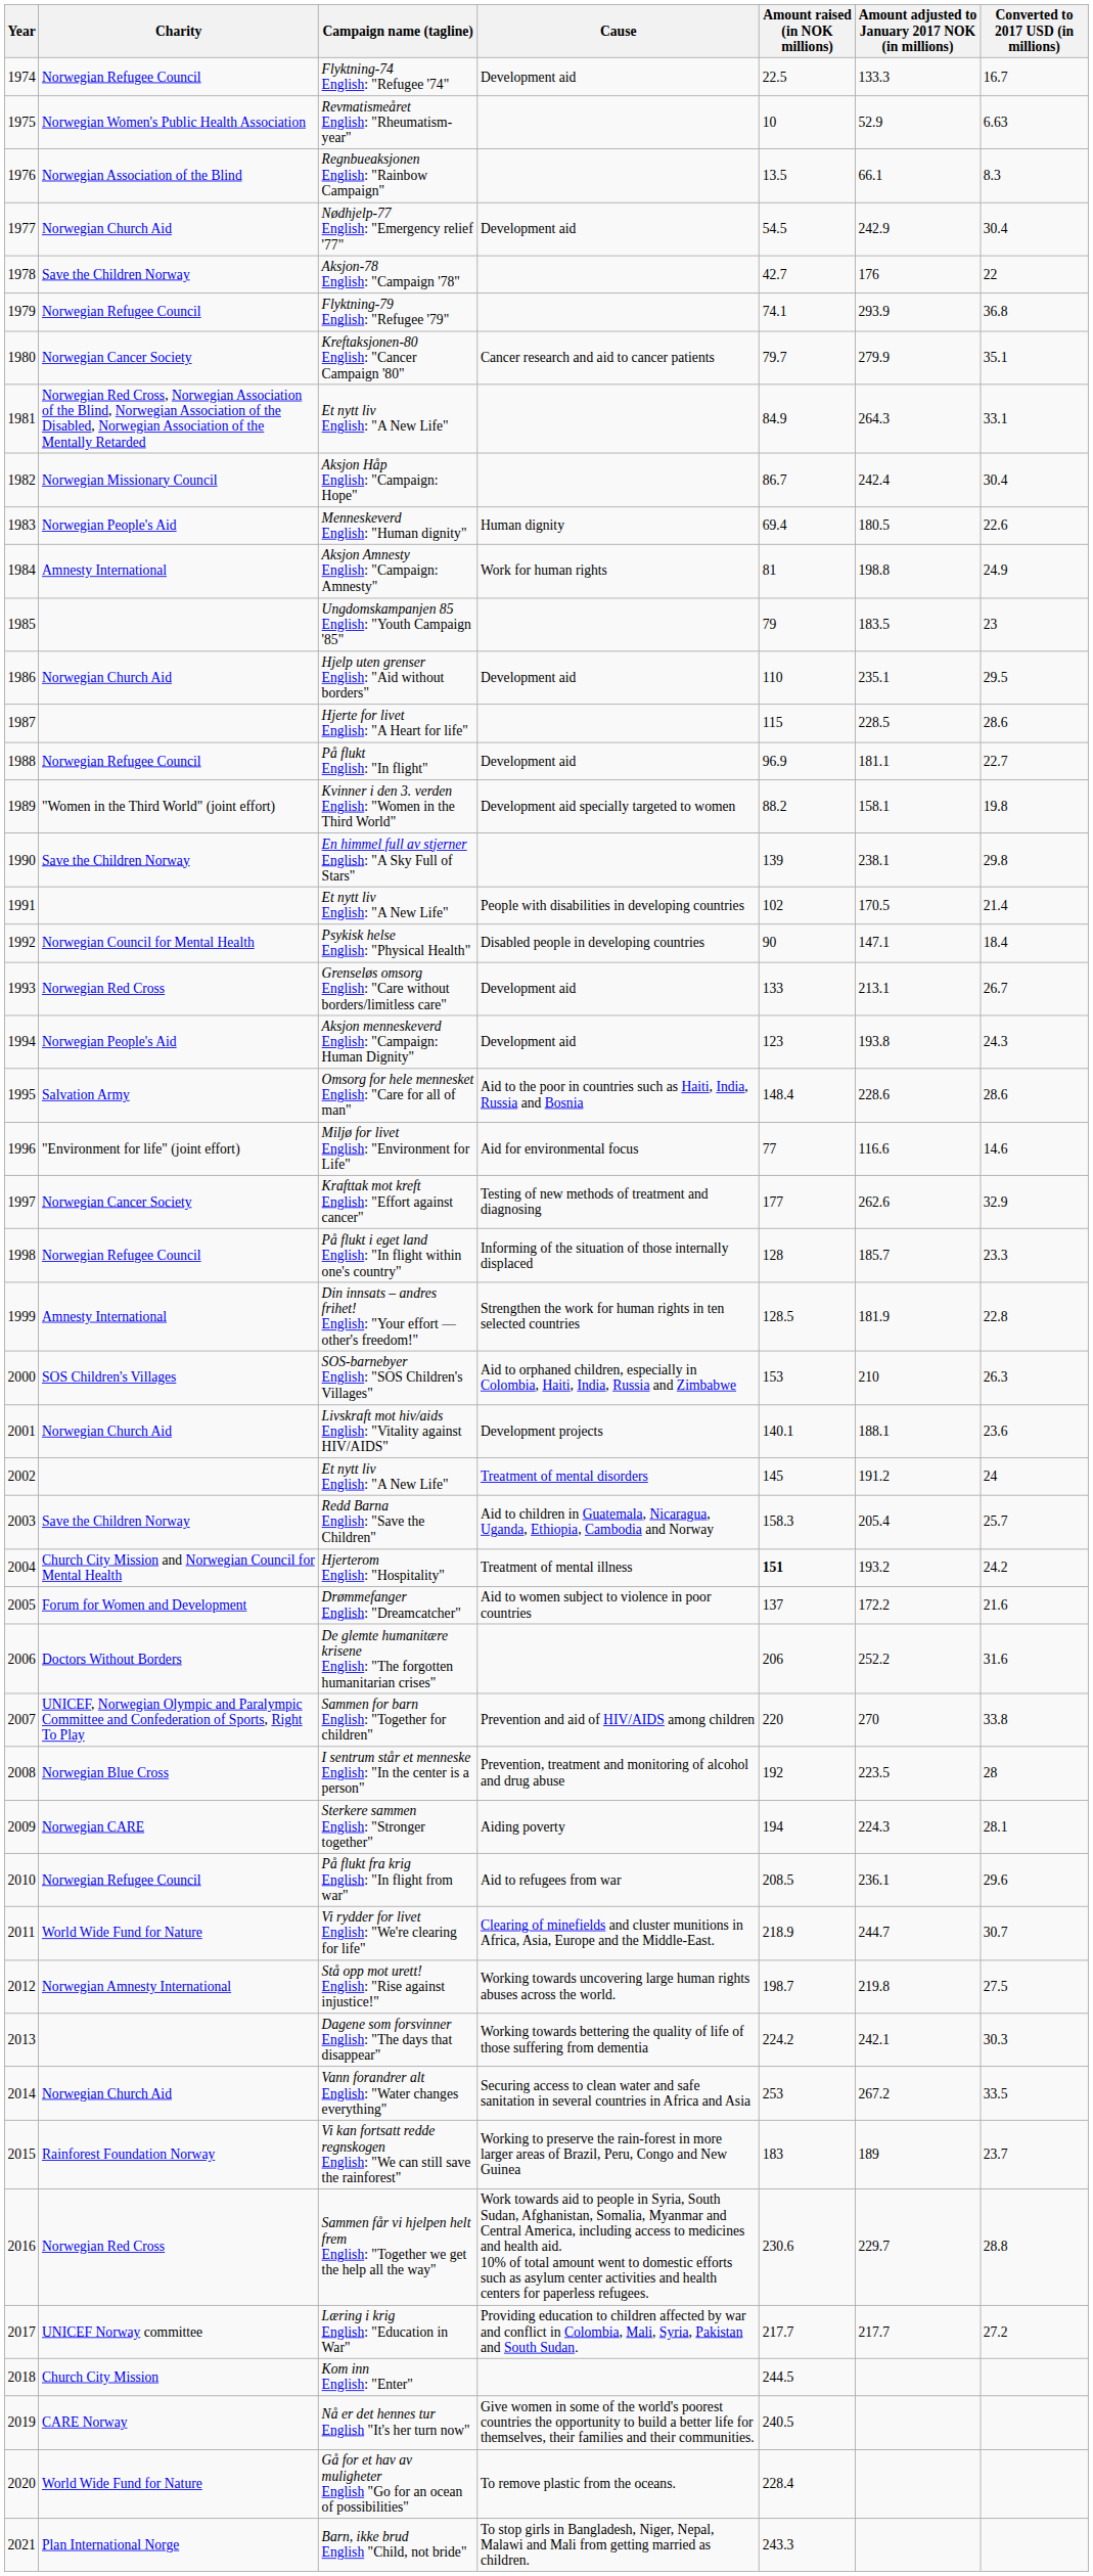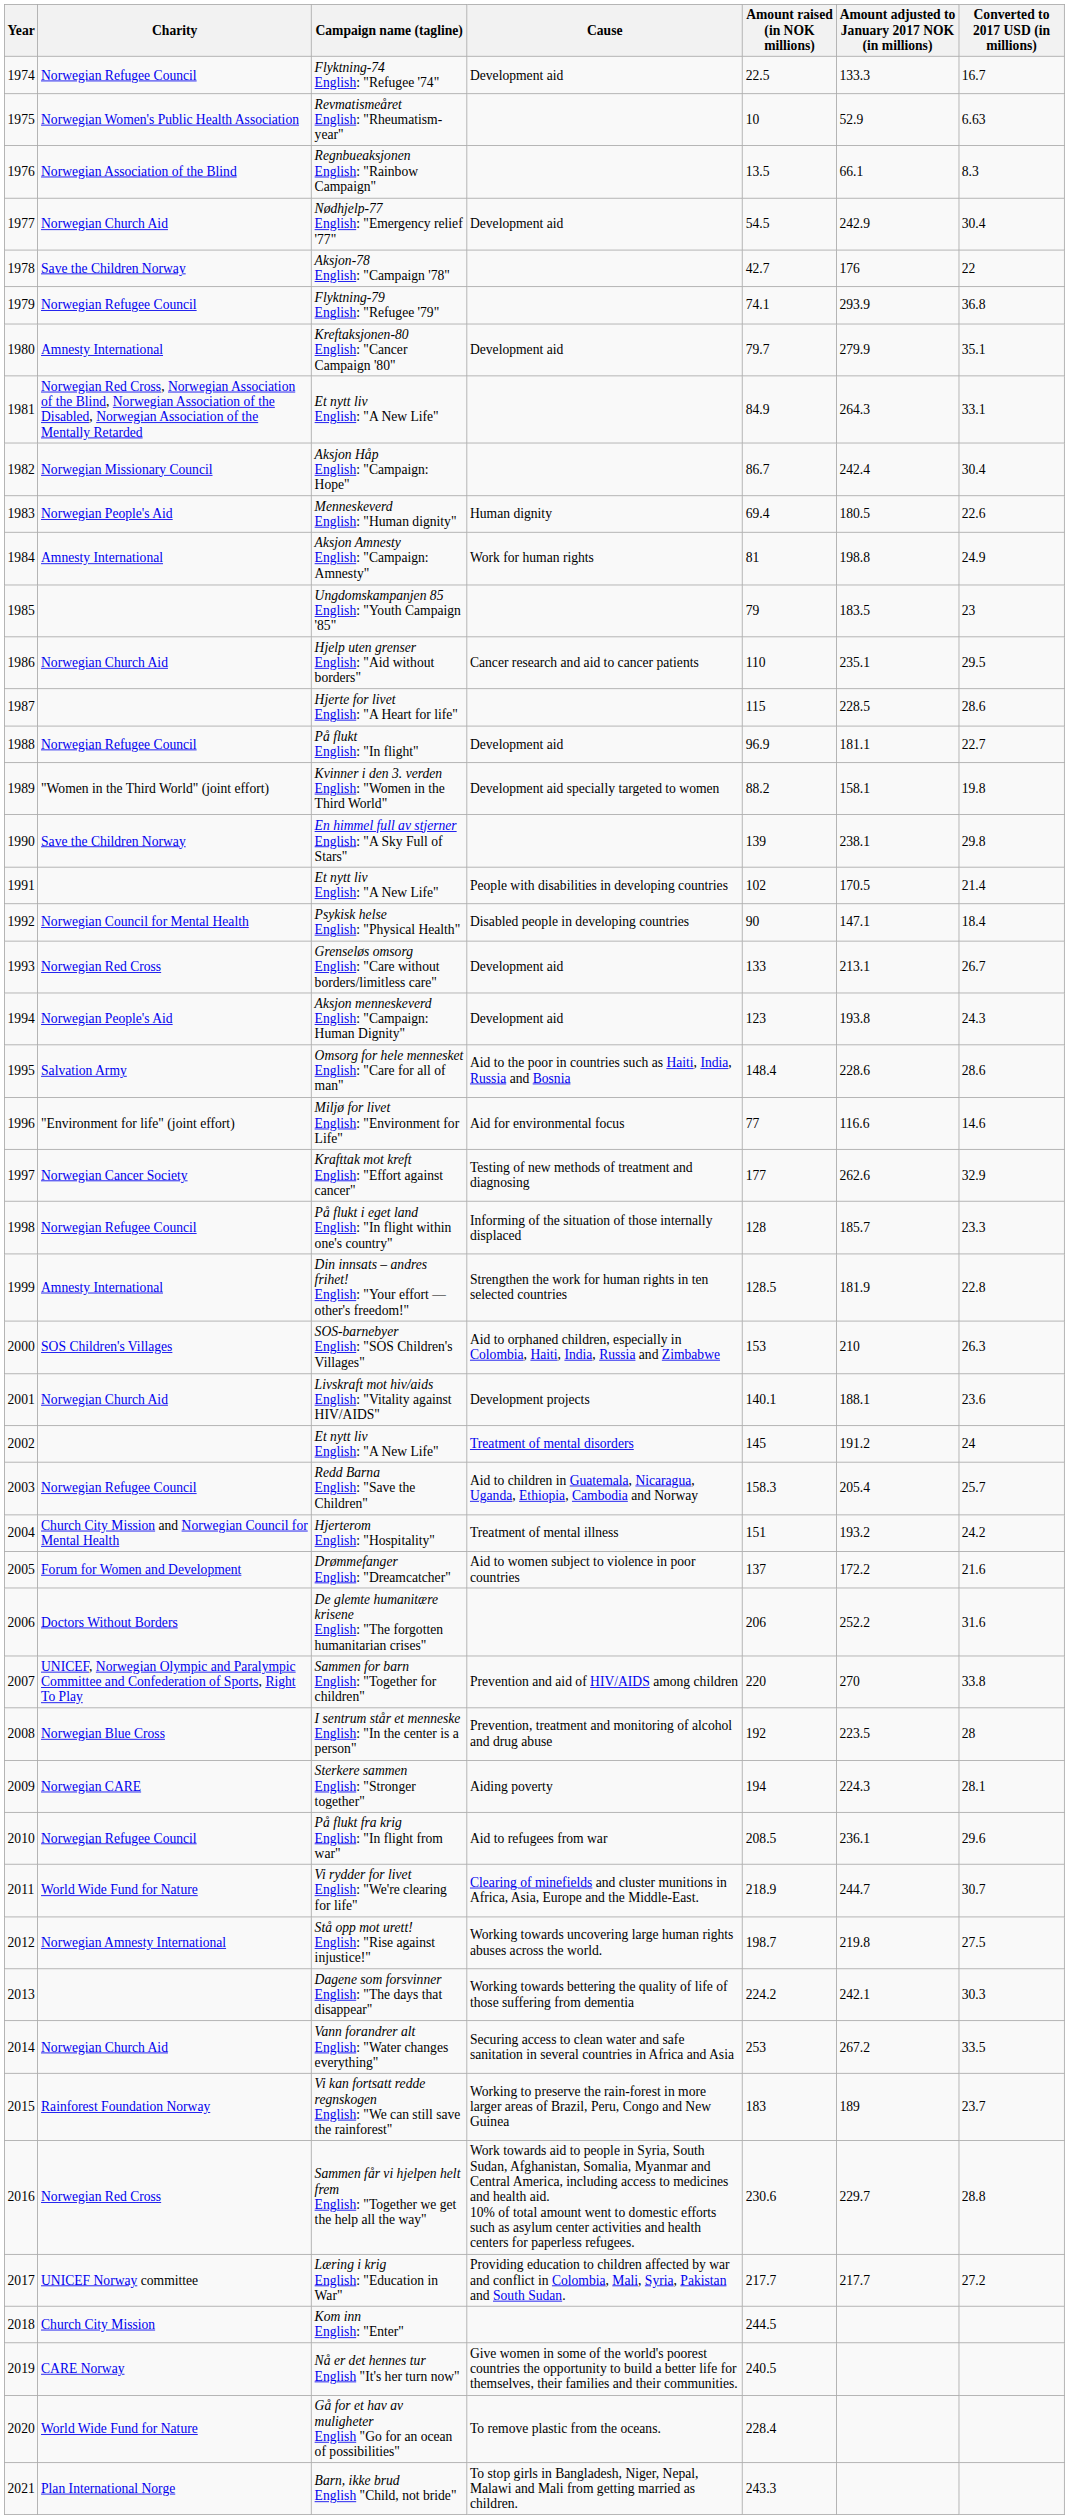Kreftaksjonen-80 English: "Cancer Campaign '80" | Charity: Norwegian Cancer Society -> Amnesty International
Kreftaksjonen-80 English: "Cancer Campaign '80" | Cause: Cancer research and aid to cancer patients -> Development aid
Hjelp uten grenser English: "Aid without borders" | Cause: Development aid -> Cancer research and aid to cancer patients
Redd Barna English: "Save the Children" | Charity: Save the Children Norway -> Norwegian Refugee Council
Hjerterom English: "Hospitality" | Amount raised (in NOK millions): bold -> normal
